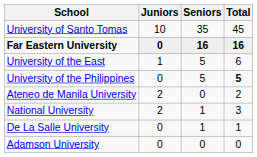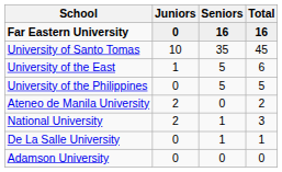rows swapped: University of Santo Tomas <-> Far Eastern University
University of the Philippines | Total: bold -> normal
